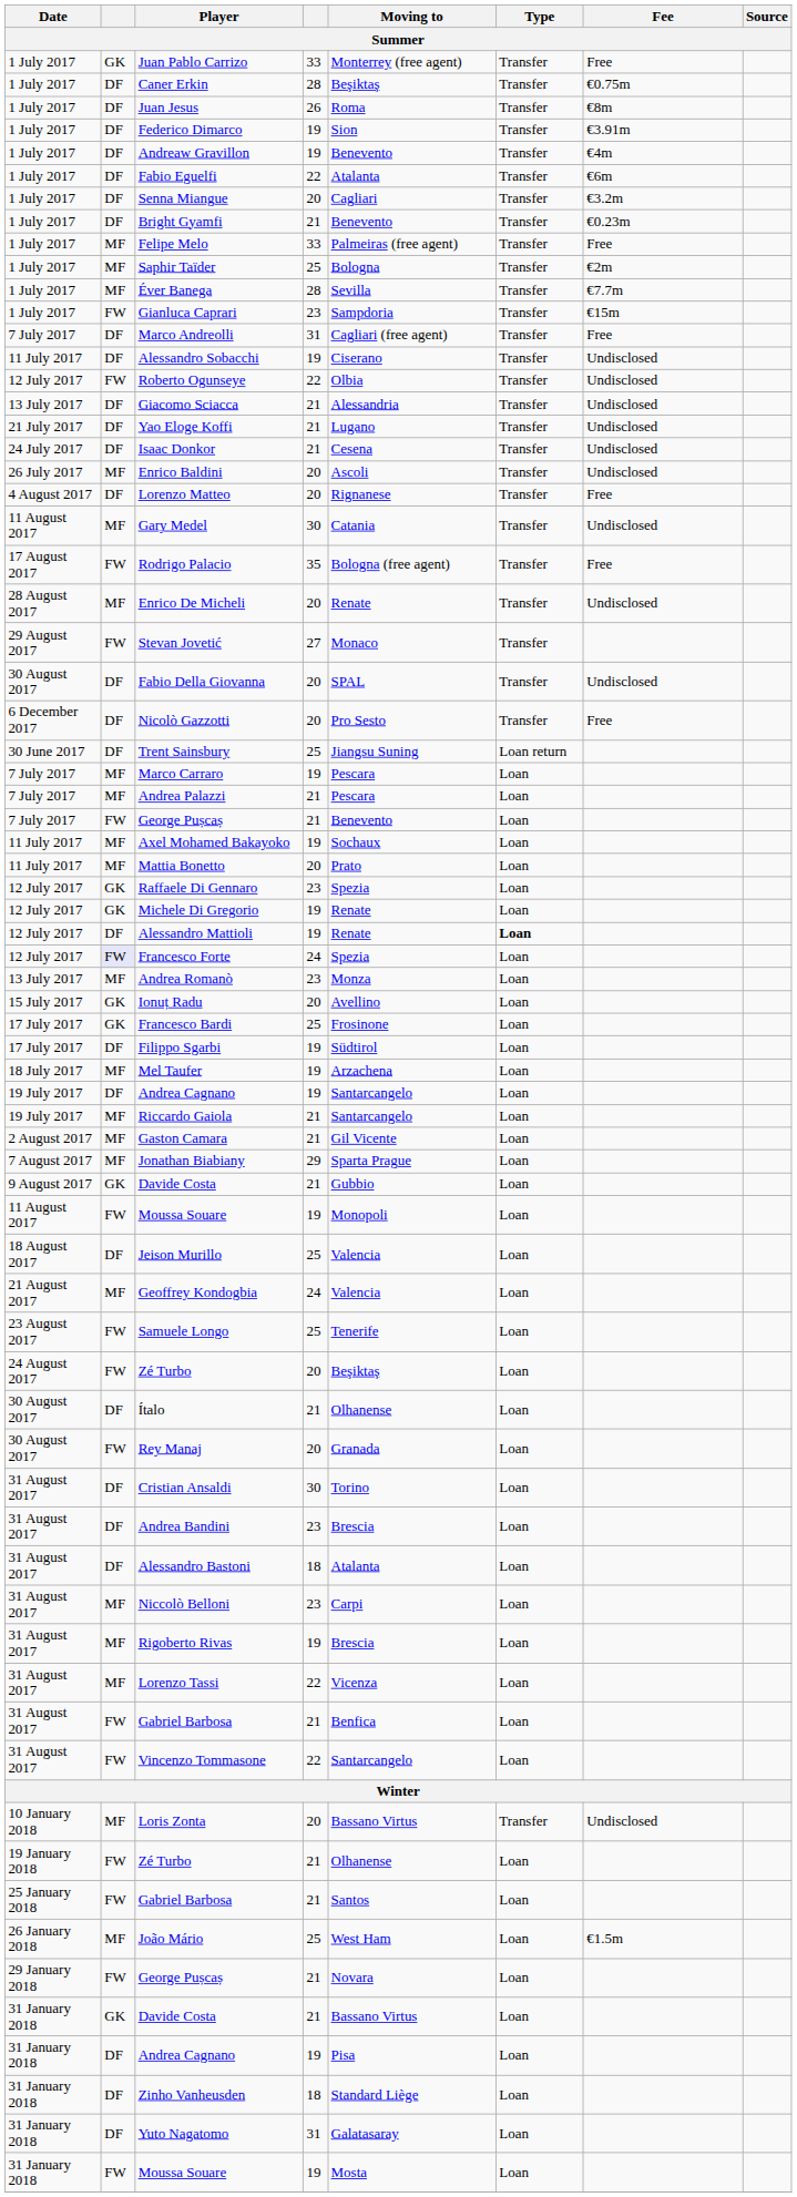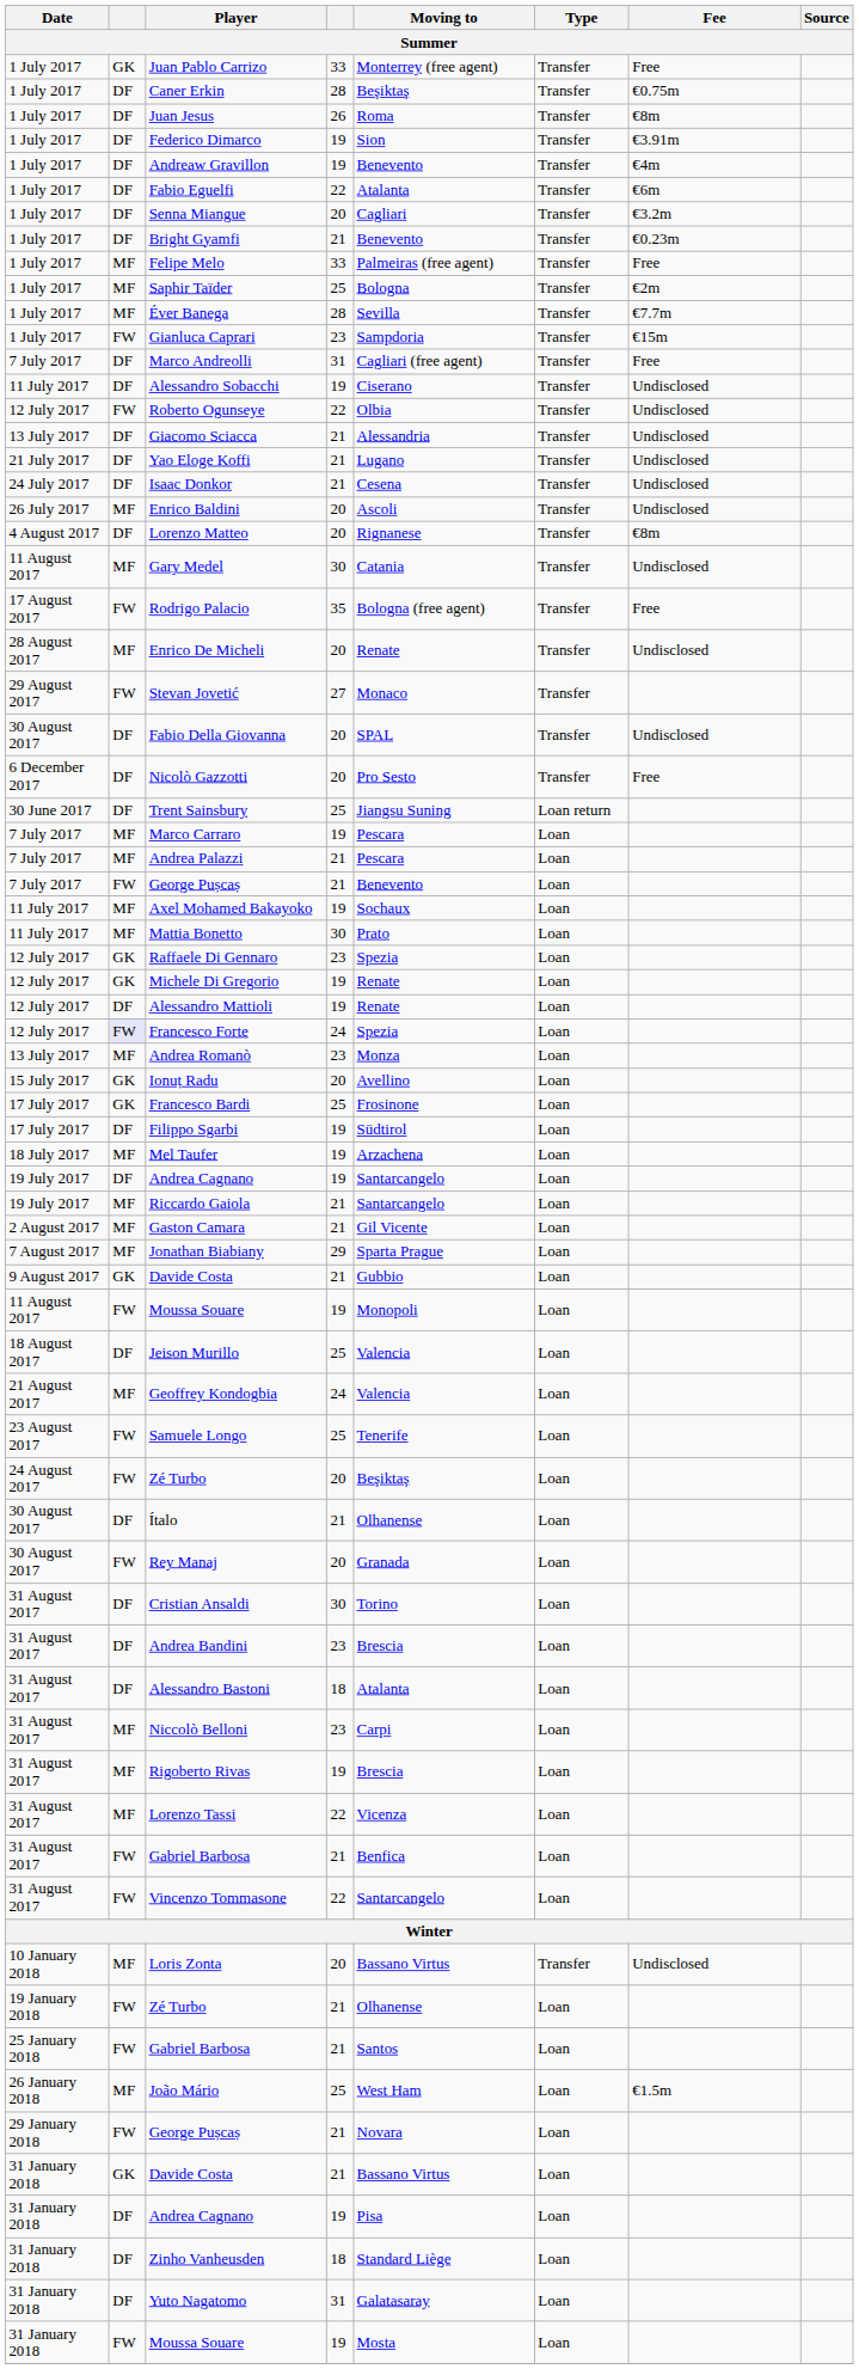Lorenzo Matteo | Fee: Free -> €8m
Mattia Bonetto | column 4: 20 -> 30
Alessandro Mattioli | Type: bold -> normal
